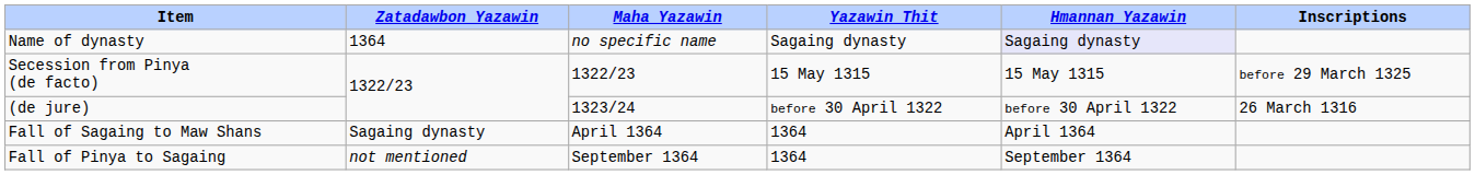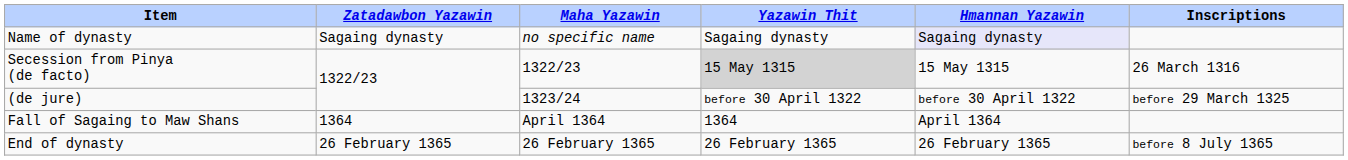Name of dynasty | Zatadawbon Yazawin: 1364 -> Sagaing dynasty
Secession from Pinya (de facto) | Yazawin Thit: no background -> lightgrey background
Secession from Pinya (de facto) | Inscriptions: before 29 March 1325 -> 26 March 1316
(de jure) | Inscriptions: 26 March 1316 -> before 29 March 1325
Fall of Sagaing to Maw Shans | Zatadawbon Yazawin: Sagaing dynasty -> 1364
- row: Fall of Pinya to Sagaing | not mentioned | September 1364 | 1364 | September 1364
+ row: End of dynasty | 26 February 1365 | 26 February 1365 | 26 February 1365 | 26 February 1365 | before 8 July 1365
